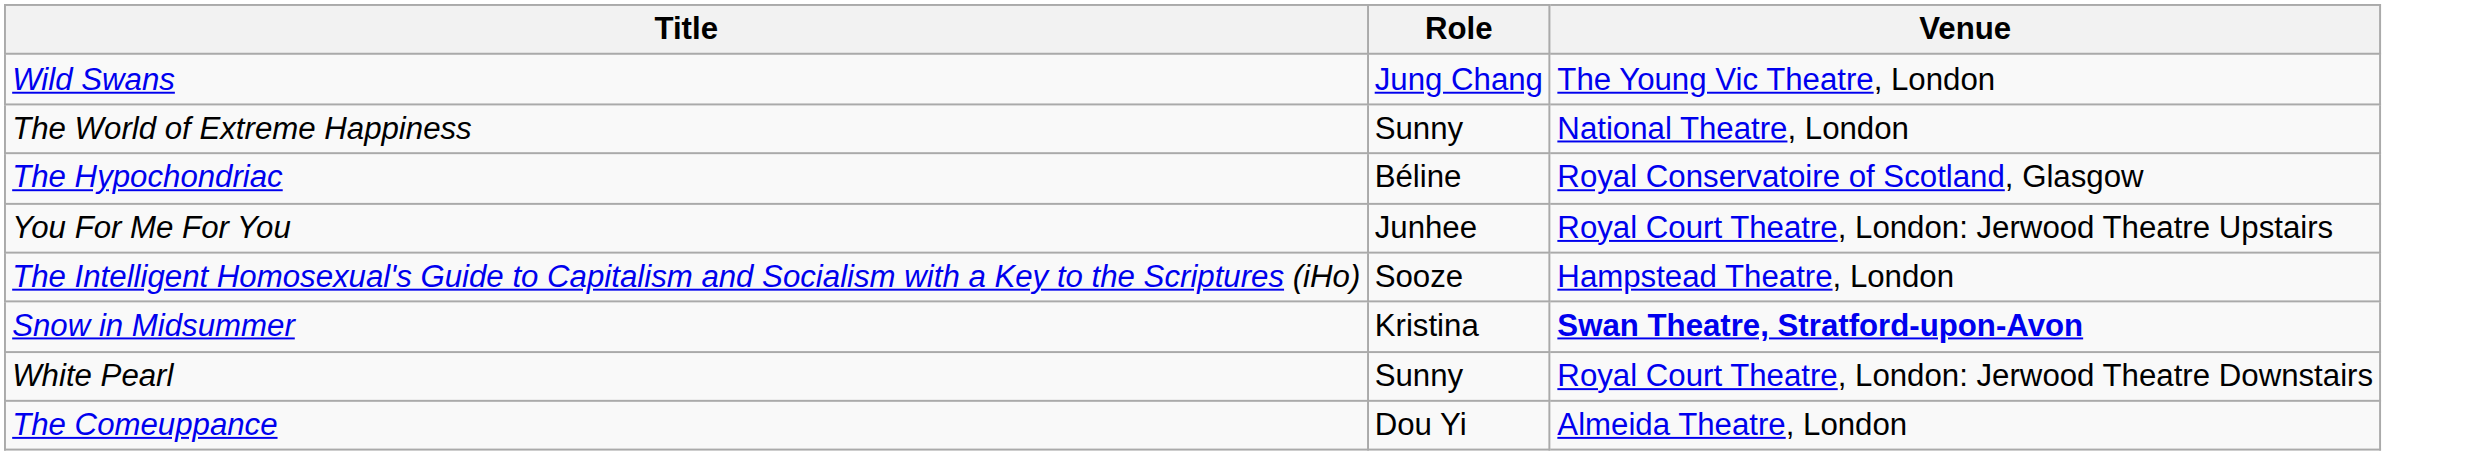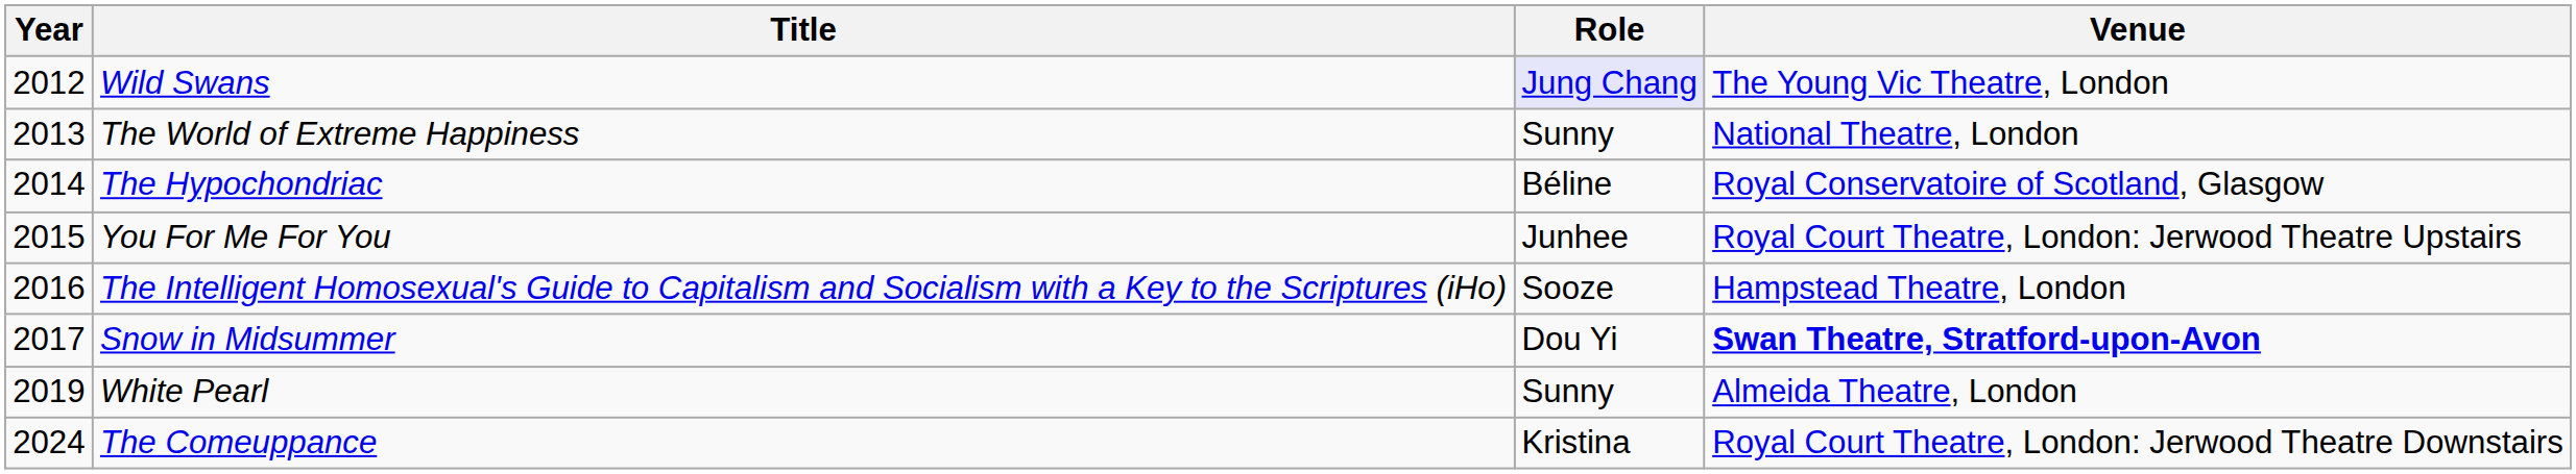+ column: Year | 2012 | 2013 | 2014 | 2015 | 2016 | 2017 | 2019 | 2024
Wild Swans | Role: no background -> lavender background
Snow in Midsummer | Role: Kristina -> Dou Yi
White Pearl | Venue: Royal Court Theatre, London: Jerwood Theatre Downstairs -> Almeida Theatre, London
The Comeuppance | Role: Dou Yi -> Kristina
The Comeuppance | Venue: Almeida Theatre, London -> Royal Court Theatre, London: Jerwood Theatre Downstairs
